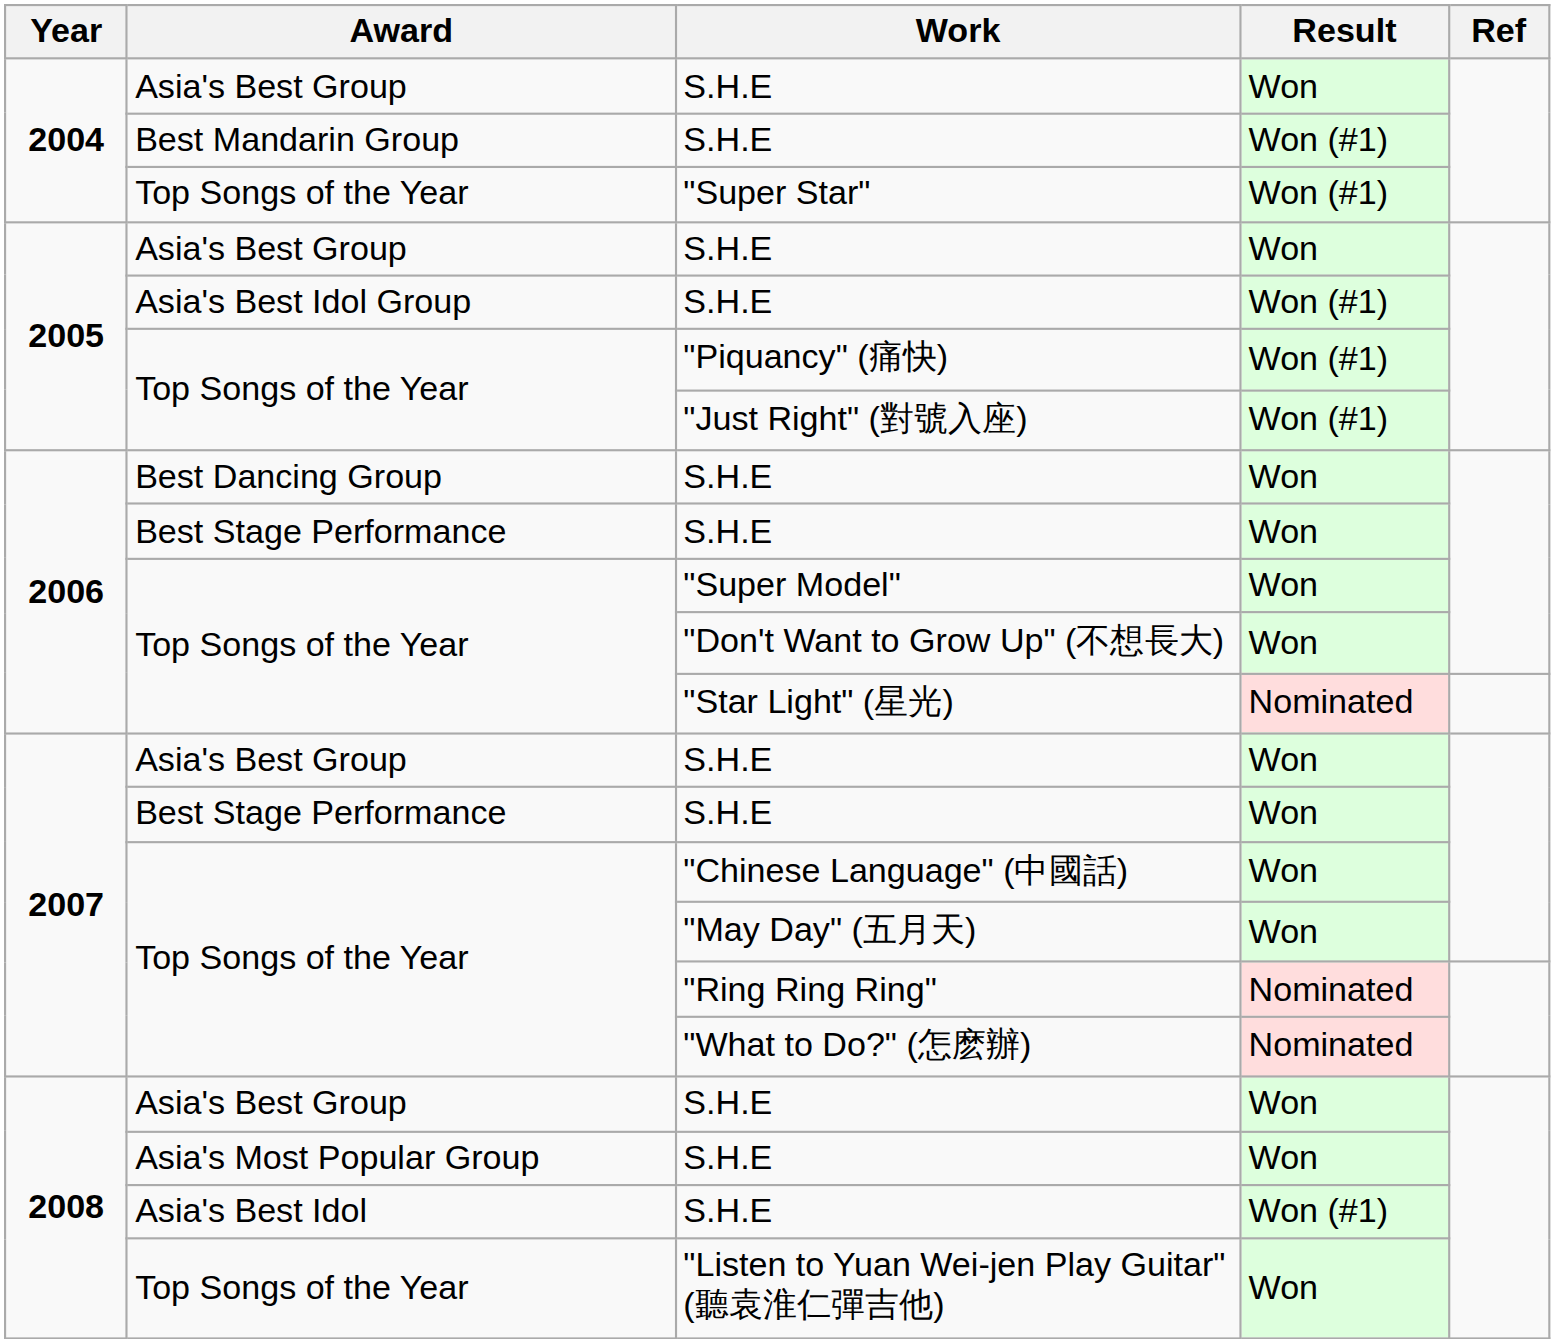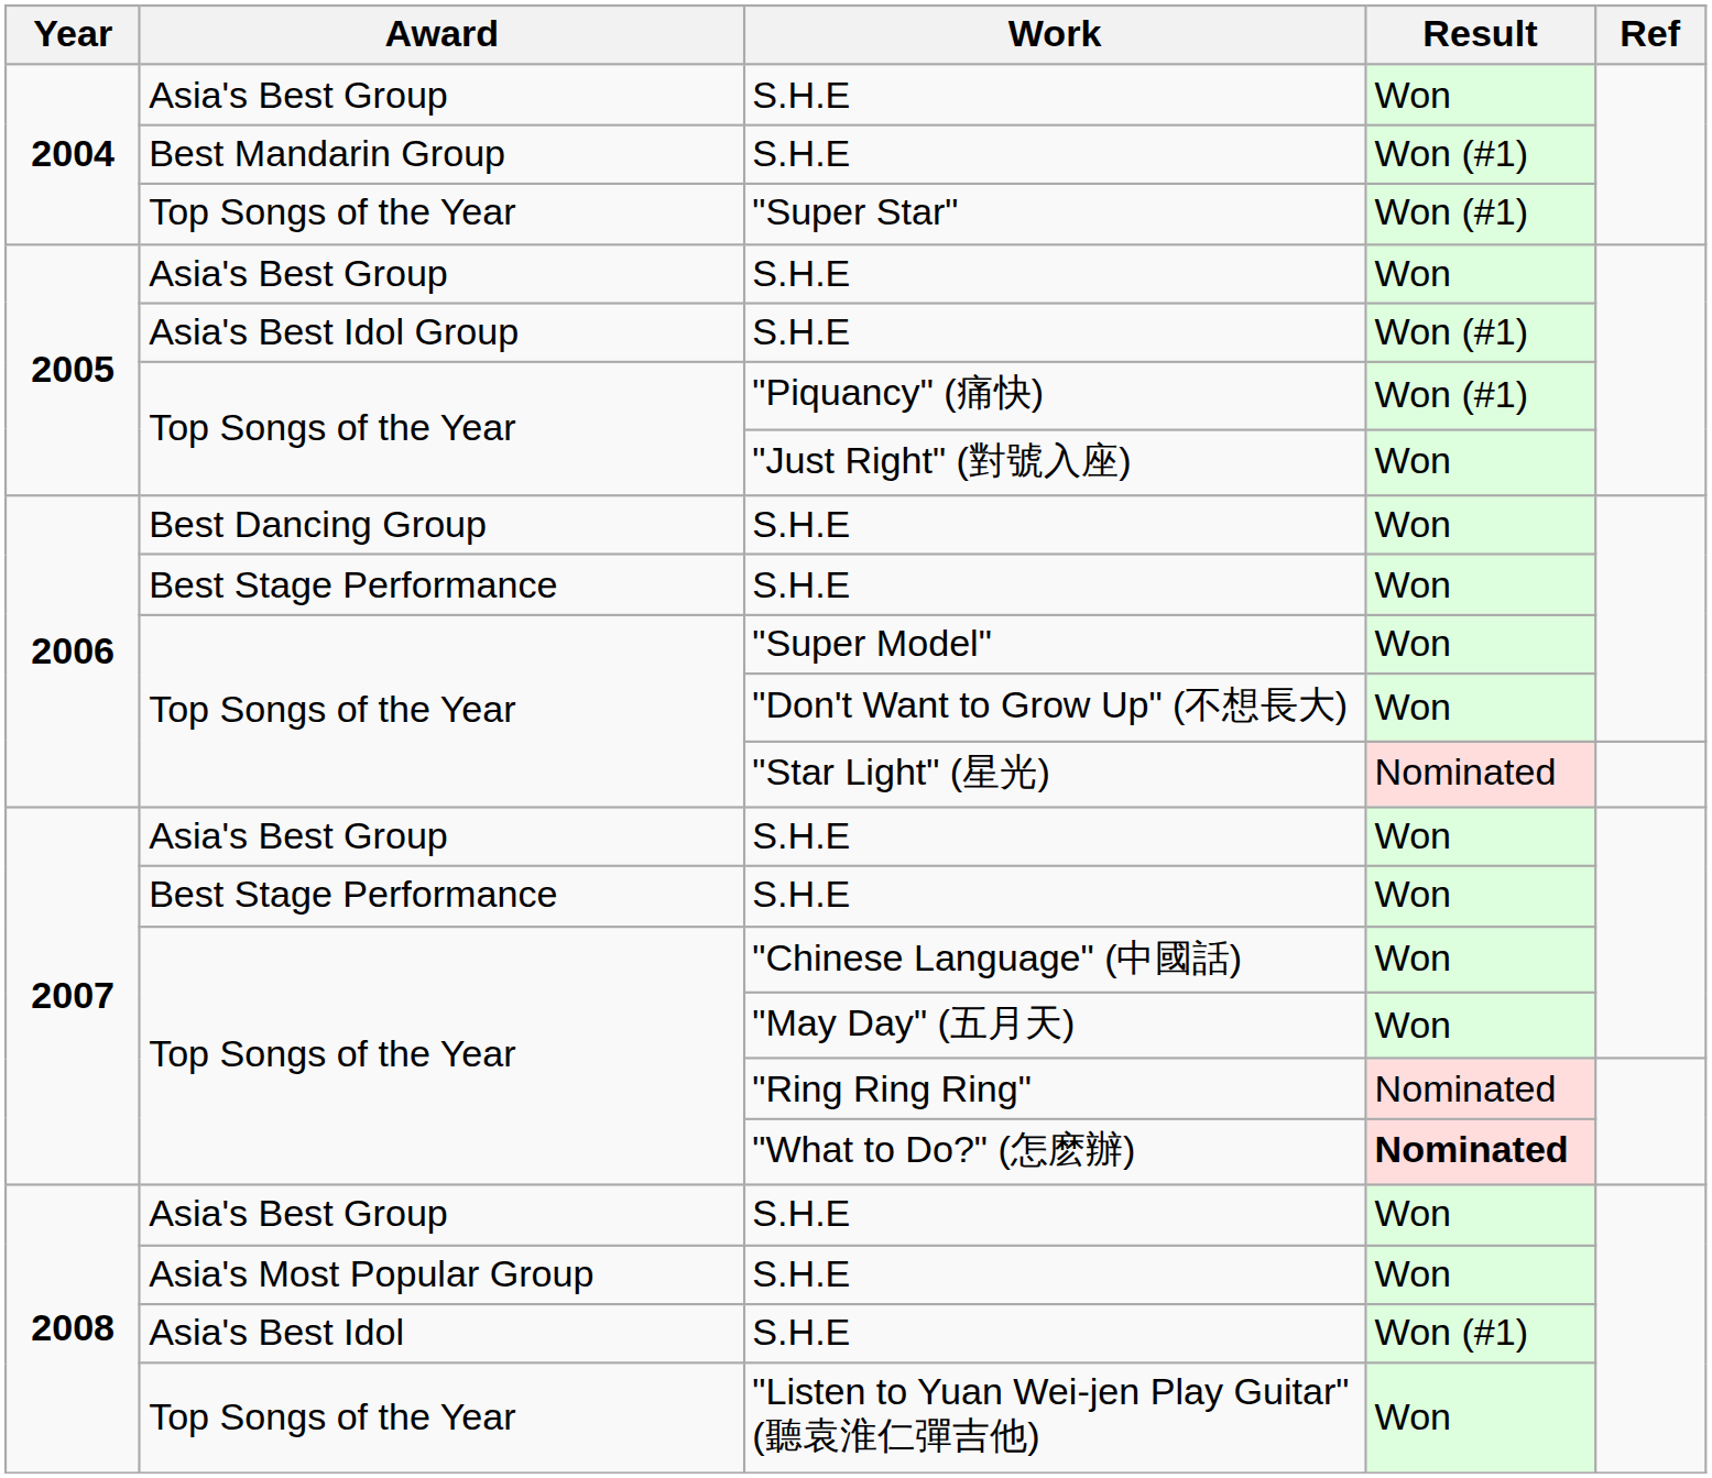"Just Right" (對號入座) | Result: Won (#1) -> Won
"What to Do?" (怎麽辦) | Result: normal -> bold
